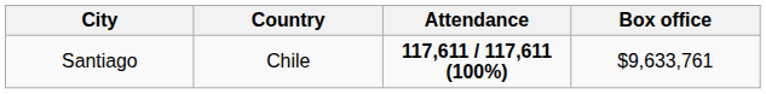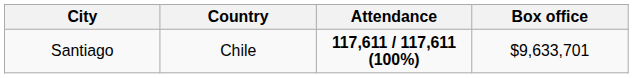Santiago | Box office: $9,633,761 -> $9,633,701
